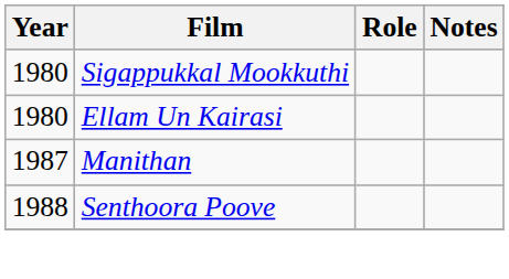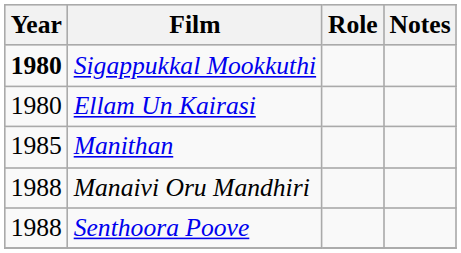Sigappukkal Mookkuthi | Year: normal -> bold
Manithan | Year: 1987 -> 1985
+ row: 1988 | Manaivi Oru Mandhiri
